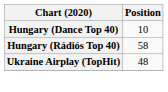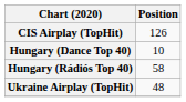+ row: CIS Airplay (TopHit) | 126
